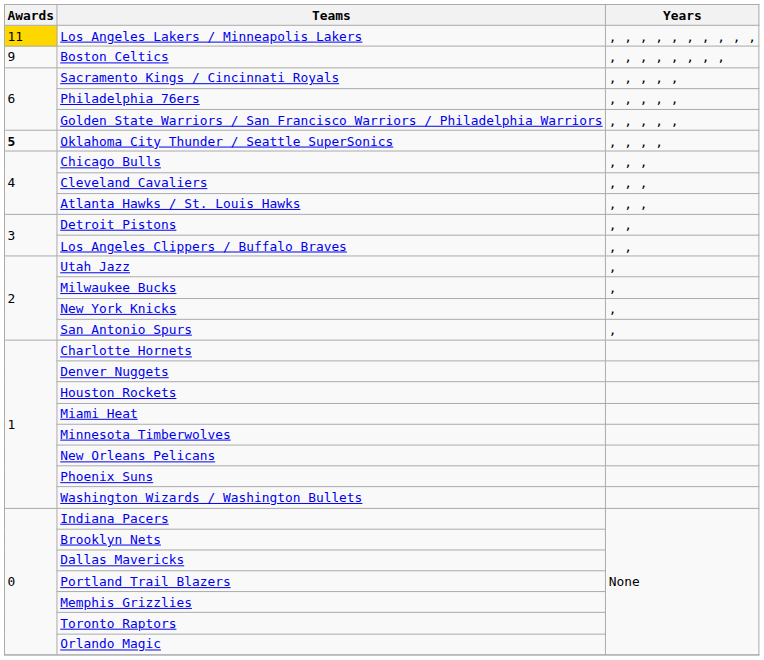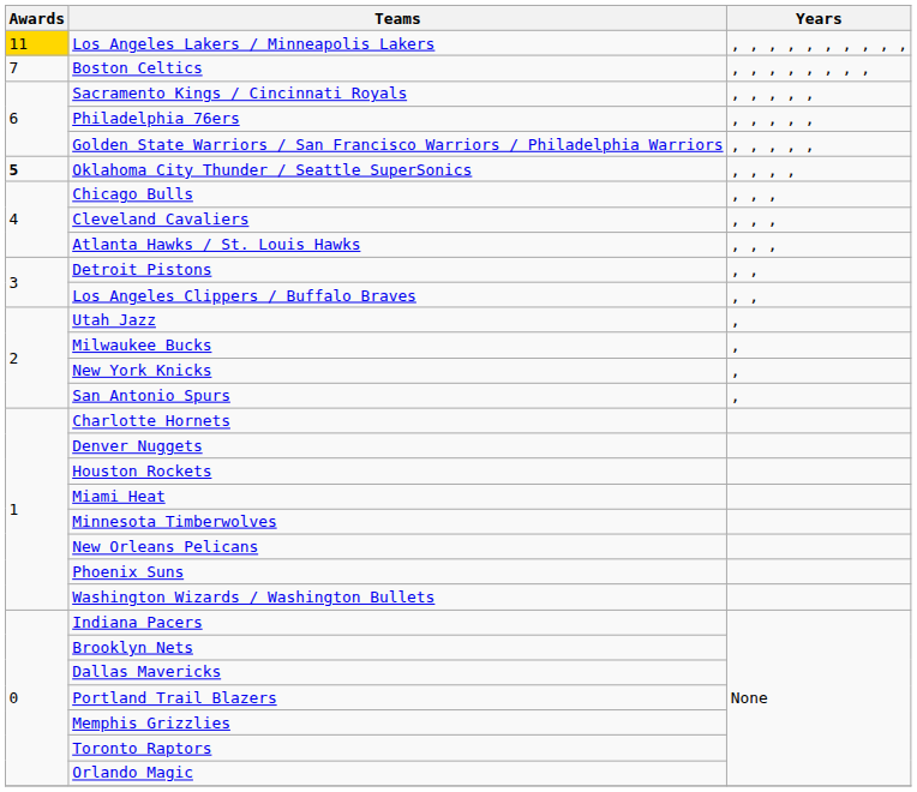Boston Celtics | Awards: 9 -> 7
